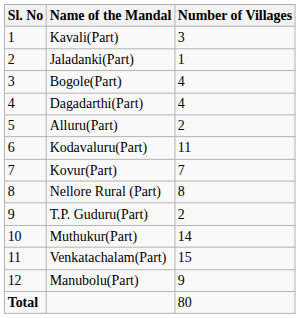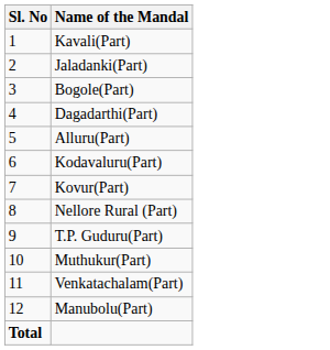- column: Number of Villages | 3 | 1 | 4 | 4 | 2 | 11 | 7 | 8 | 2 | 14 | 15 | 9 | 80
